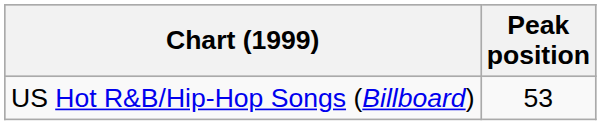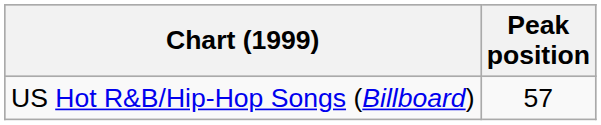US Hot R&B/Hip-Hop Songs (Billboard) | Peak position: 53 -> 57
